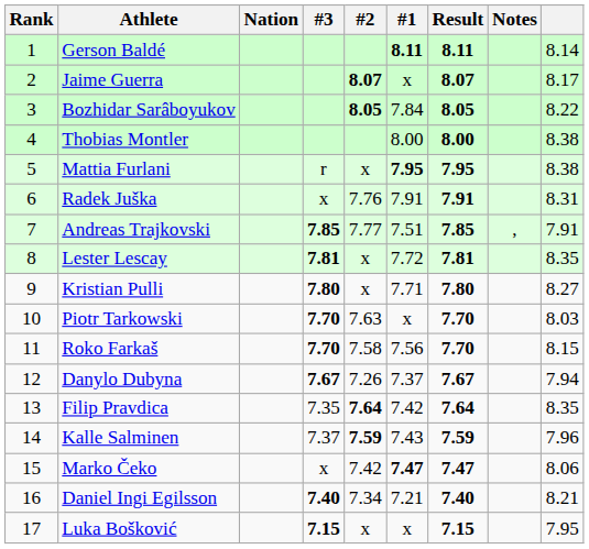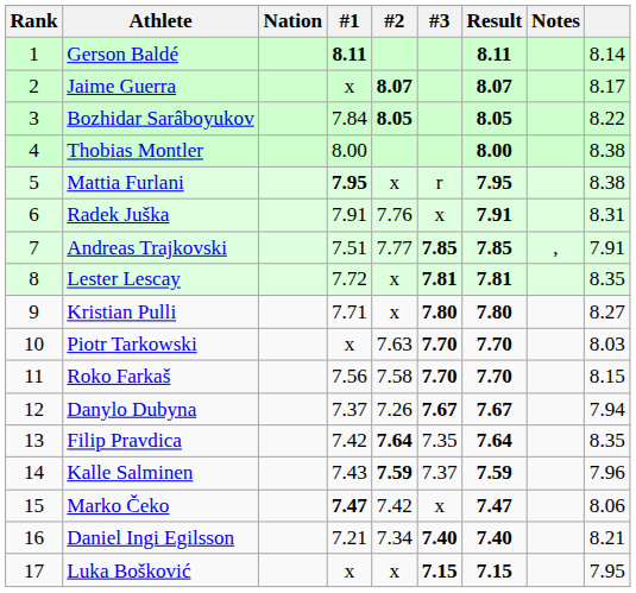columns swapped: #1 <-> #3
